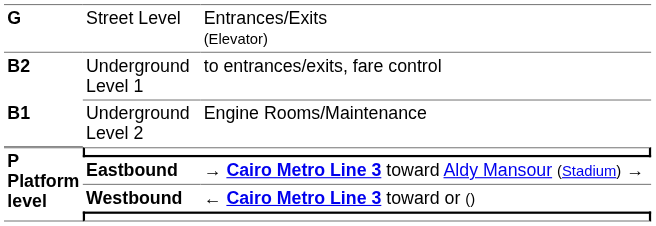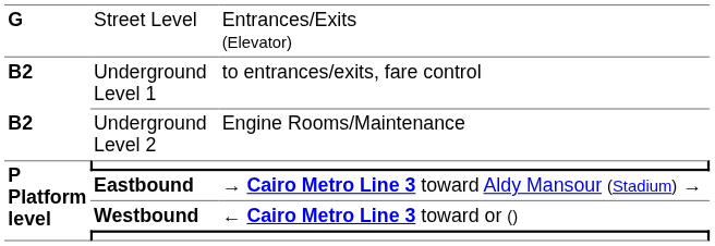Underground Level 2 | column 1: B1 -> B2
